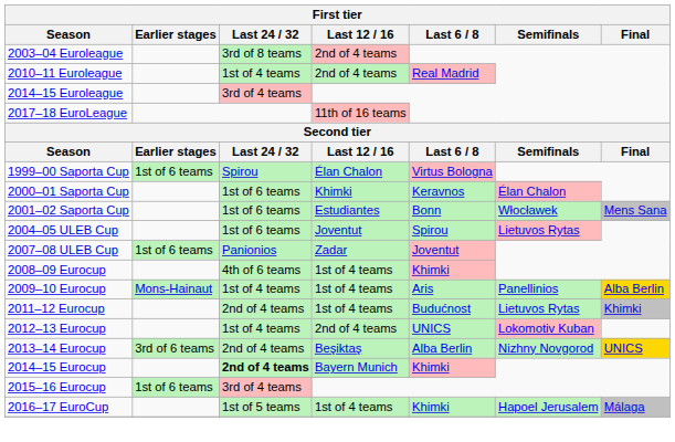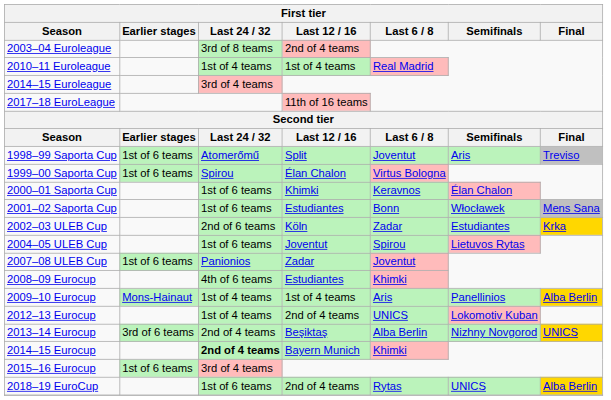2010–11 Euroleague | Last 12 / 16: 2nd of 4 teams -> 1st of 4 teams
+ row: 1998–99 Saporta Cup | 1st of 6 teams | Atomerőmű | Split | Joventut | Aris | Treviso
+ row: 2002–03 ULEB Cup | 2nd of 6 teams | Köln | Zadar | Estudiantes | Krka
2008–09 Eurocup | Last 12 / 16: 1st of 4 teams -> Estudiantes
- row: 2011–12 Eurocup | 2nd of 4 teams | 1st of 4 teams | Budućnost | Lietuvos Rytas | Khimki
- row: 2016–17 EuroCup | 1st of 5 teams | 1st of 4 teams | Khimki | Hapoel Jerusalem | Málaga
+ row: 2018–19 EuroCup | 1st of 6 teams | 2nd of 4 teams | Rytas | UNICS | Alba Berlin
